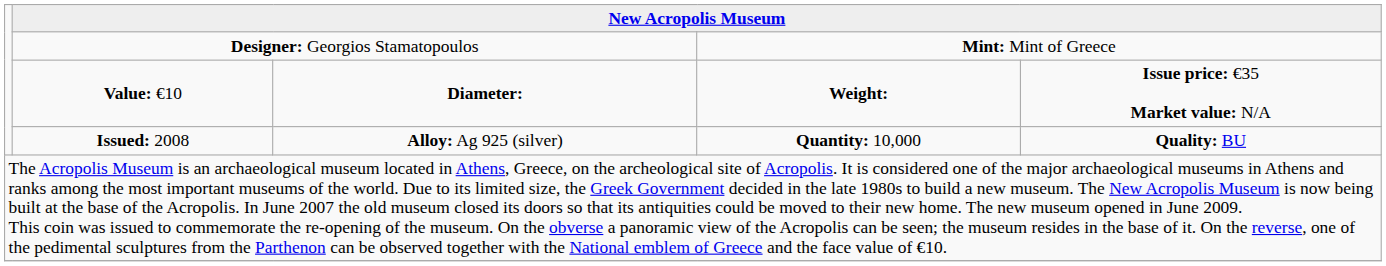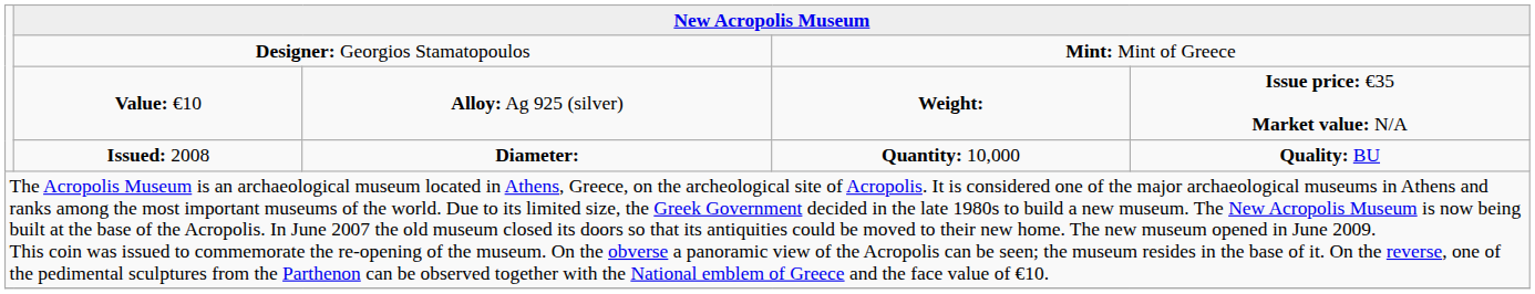Value: €10 | column 3: Diameter: -> Alloy: Ag 925 (silver)
Issued: 2008 | column 3: Alloy: Ag 925 (silver) -> Diameter:
